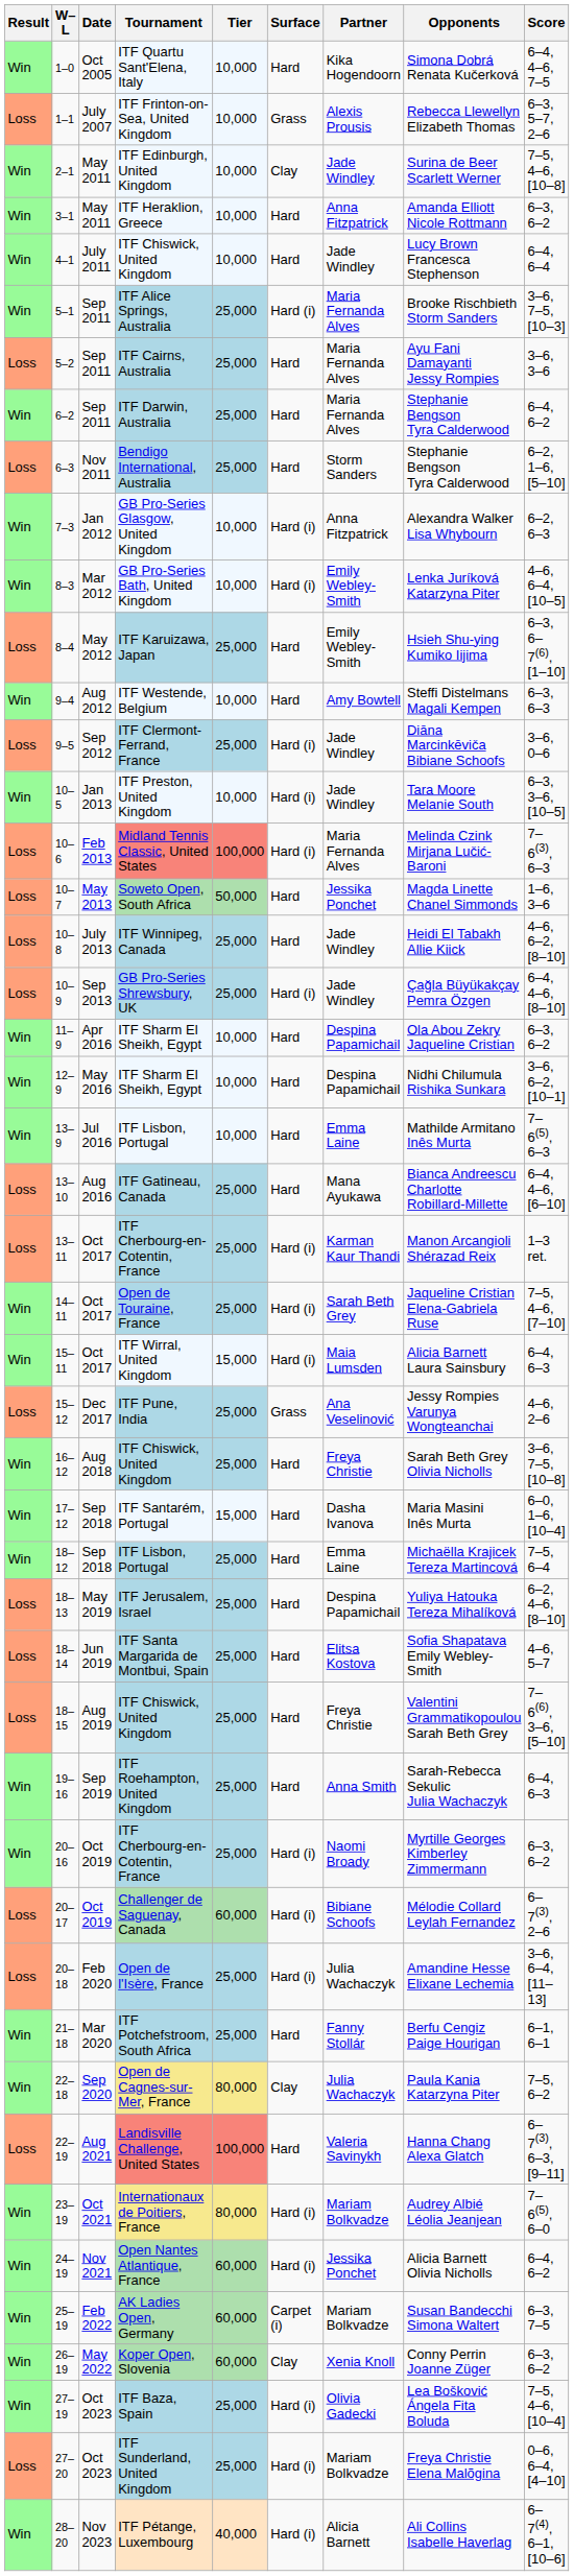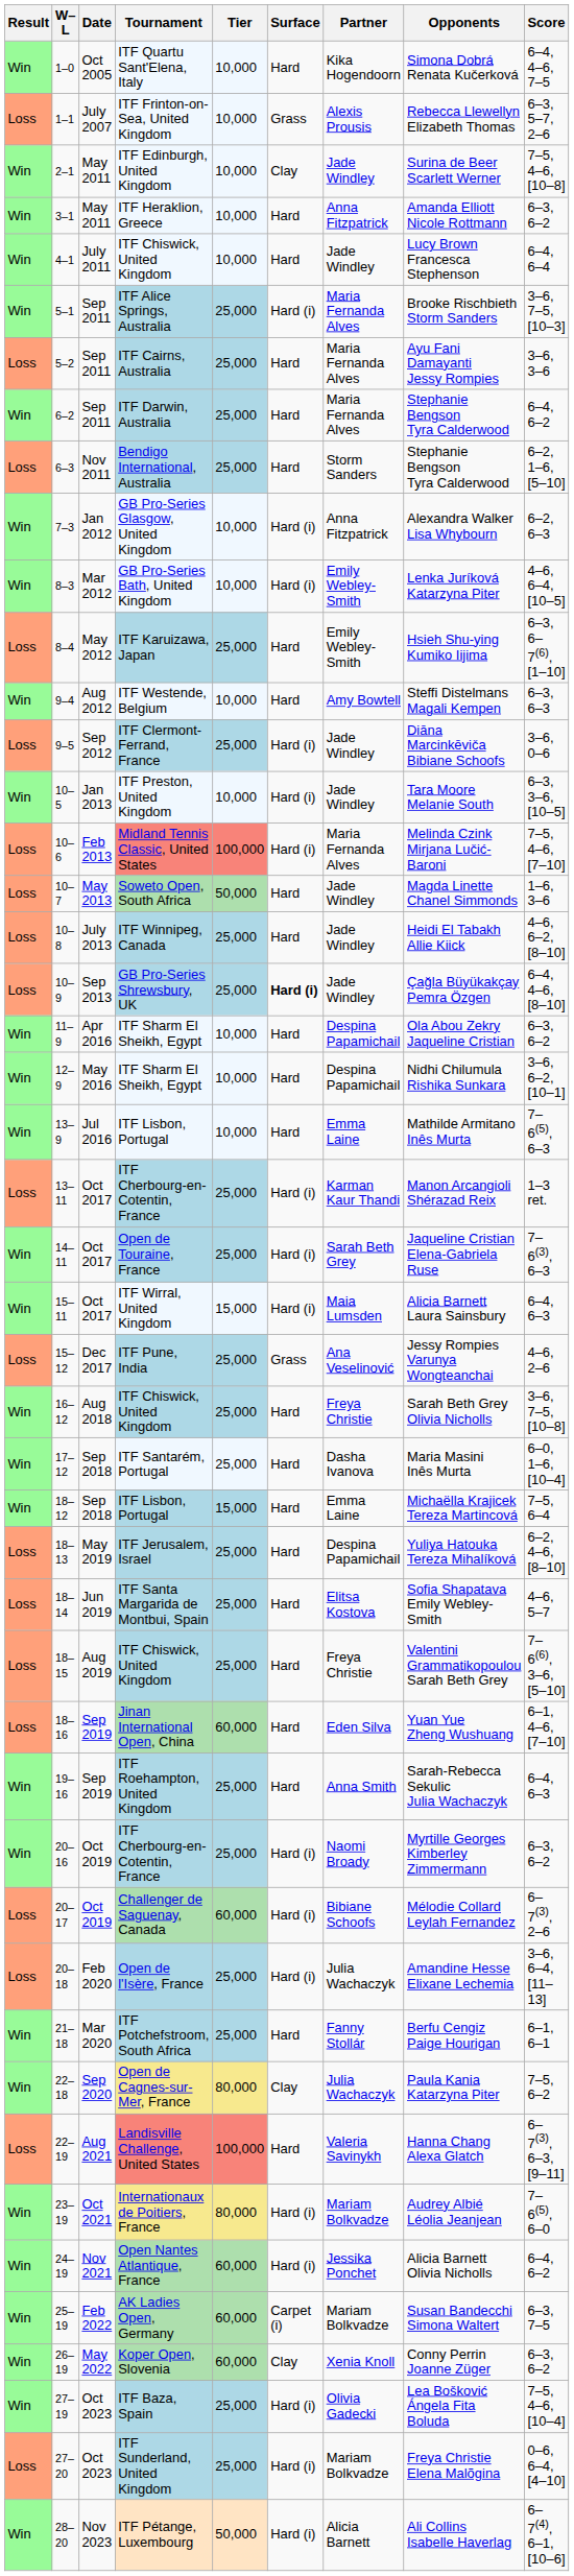10–6 | Score: 7–6(3), 6–3 -> 7–5, 4–6, [7–10]
10–7 | Partner: Jessika Ponchet -> Jade Windley
10–9 | Surface: normal -> bold
- row: Loss | 13–10 | Aug 2016 | ITF Gatineau, Canada | 25,000 | Hard | Mana Ayukawa | Bianca Andreescu Charlotte Robillard-Millette | 6–4, 4–6, [6–10]
14–11 | Score: 7–5, 4–6, [7–10] -> 7–6(3), 6–3
17–12 | Tier: 15,000 -> 25,000
18–12 | Tier: 25,000 -> 15,000
+ row: Loss | 18–16 | Sep 2019 | Jinan International Open, China | 60,000 | Hard | Eden Silva | Yuan Yue Zheng Wushuang | 6–1, 4–6, [7–10]
28–20 | Tier: 40,000 -> 50,000
